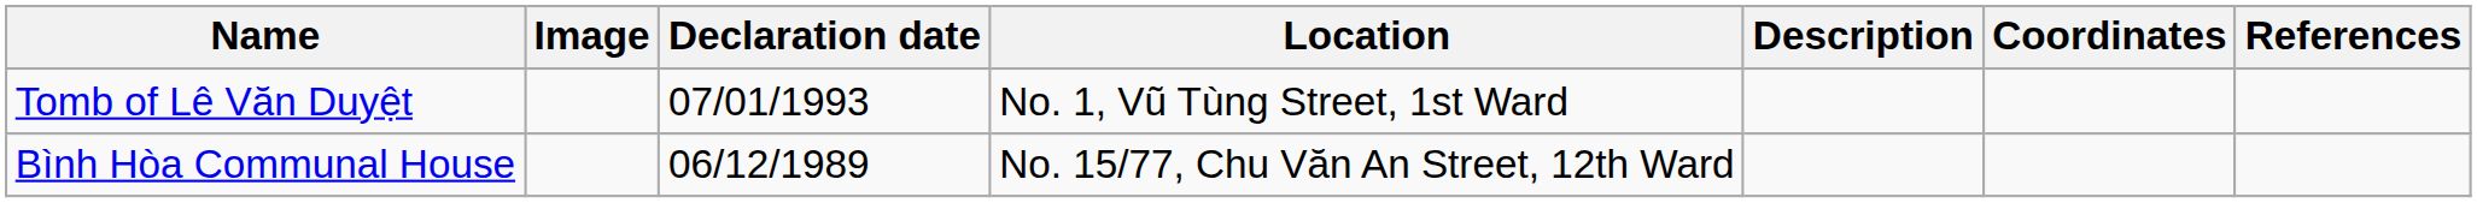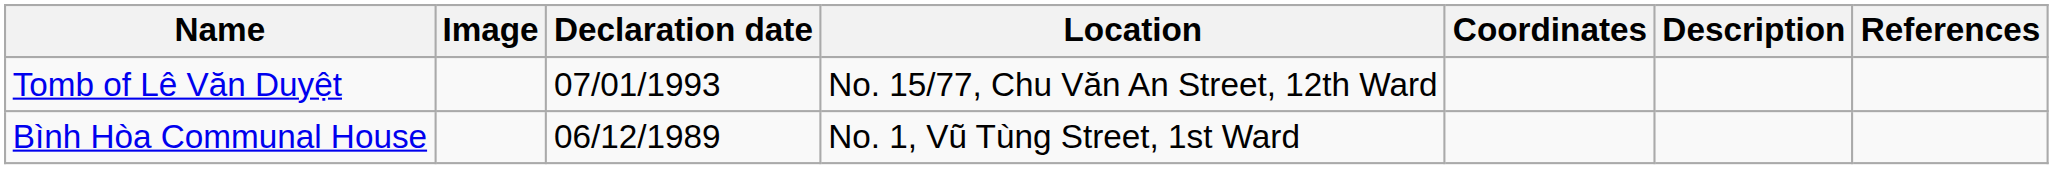columns swapped: Description <-> Coordinates
Tomb of Lê Văn Duyệt | Location: No. 1, Vũ Tùng Street, 1st Ward -> No. 15/77, Chu Văn An Street, 12th Ward
Bình Hòa Communal House | Location: No. 15/77, Chu Văn An Street, 12th Ward -> No. 1, Vũ Tùng Street, 1st Ward
